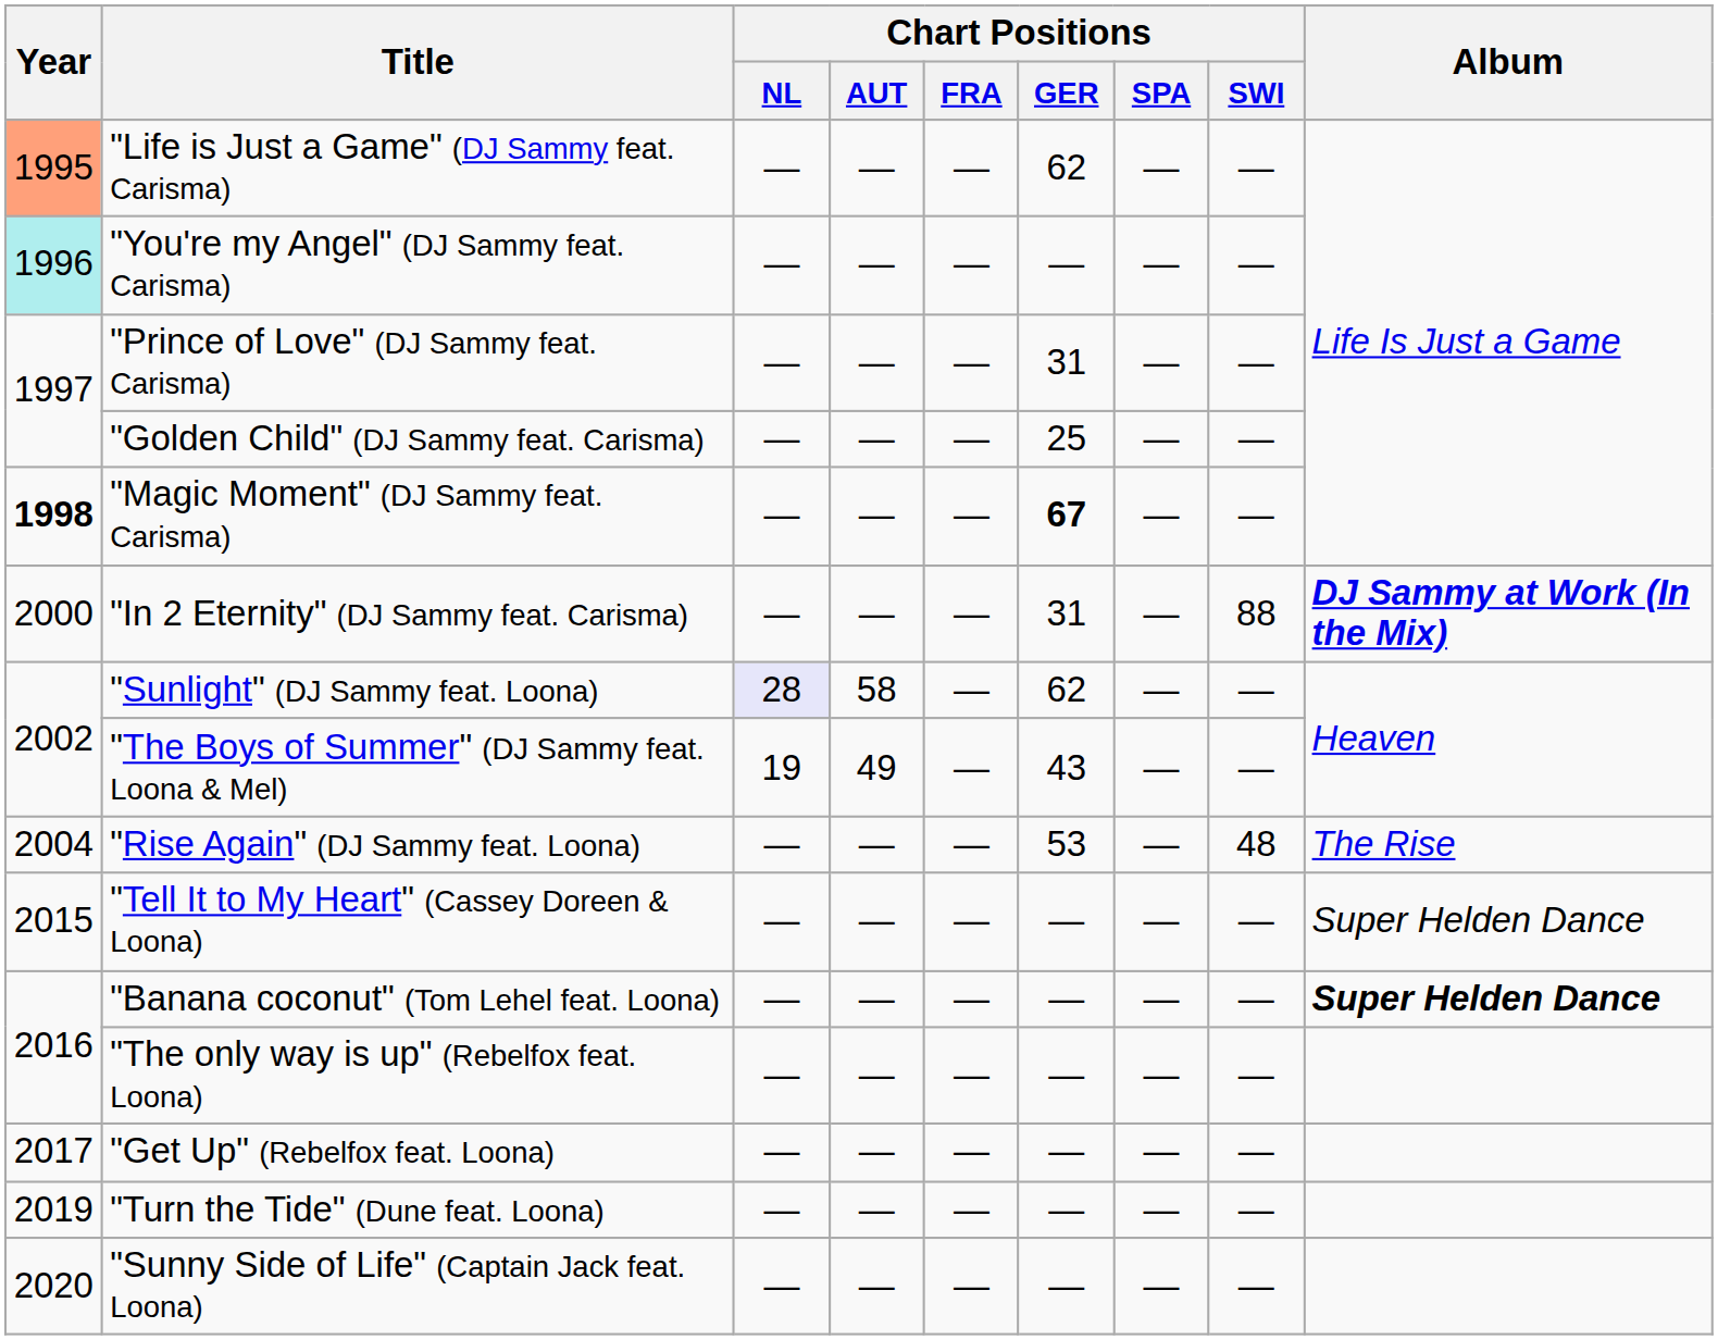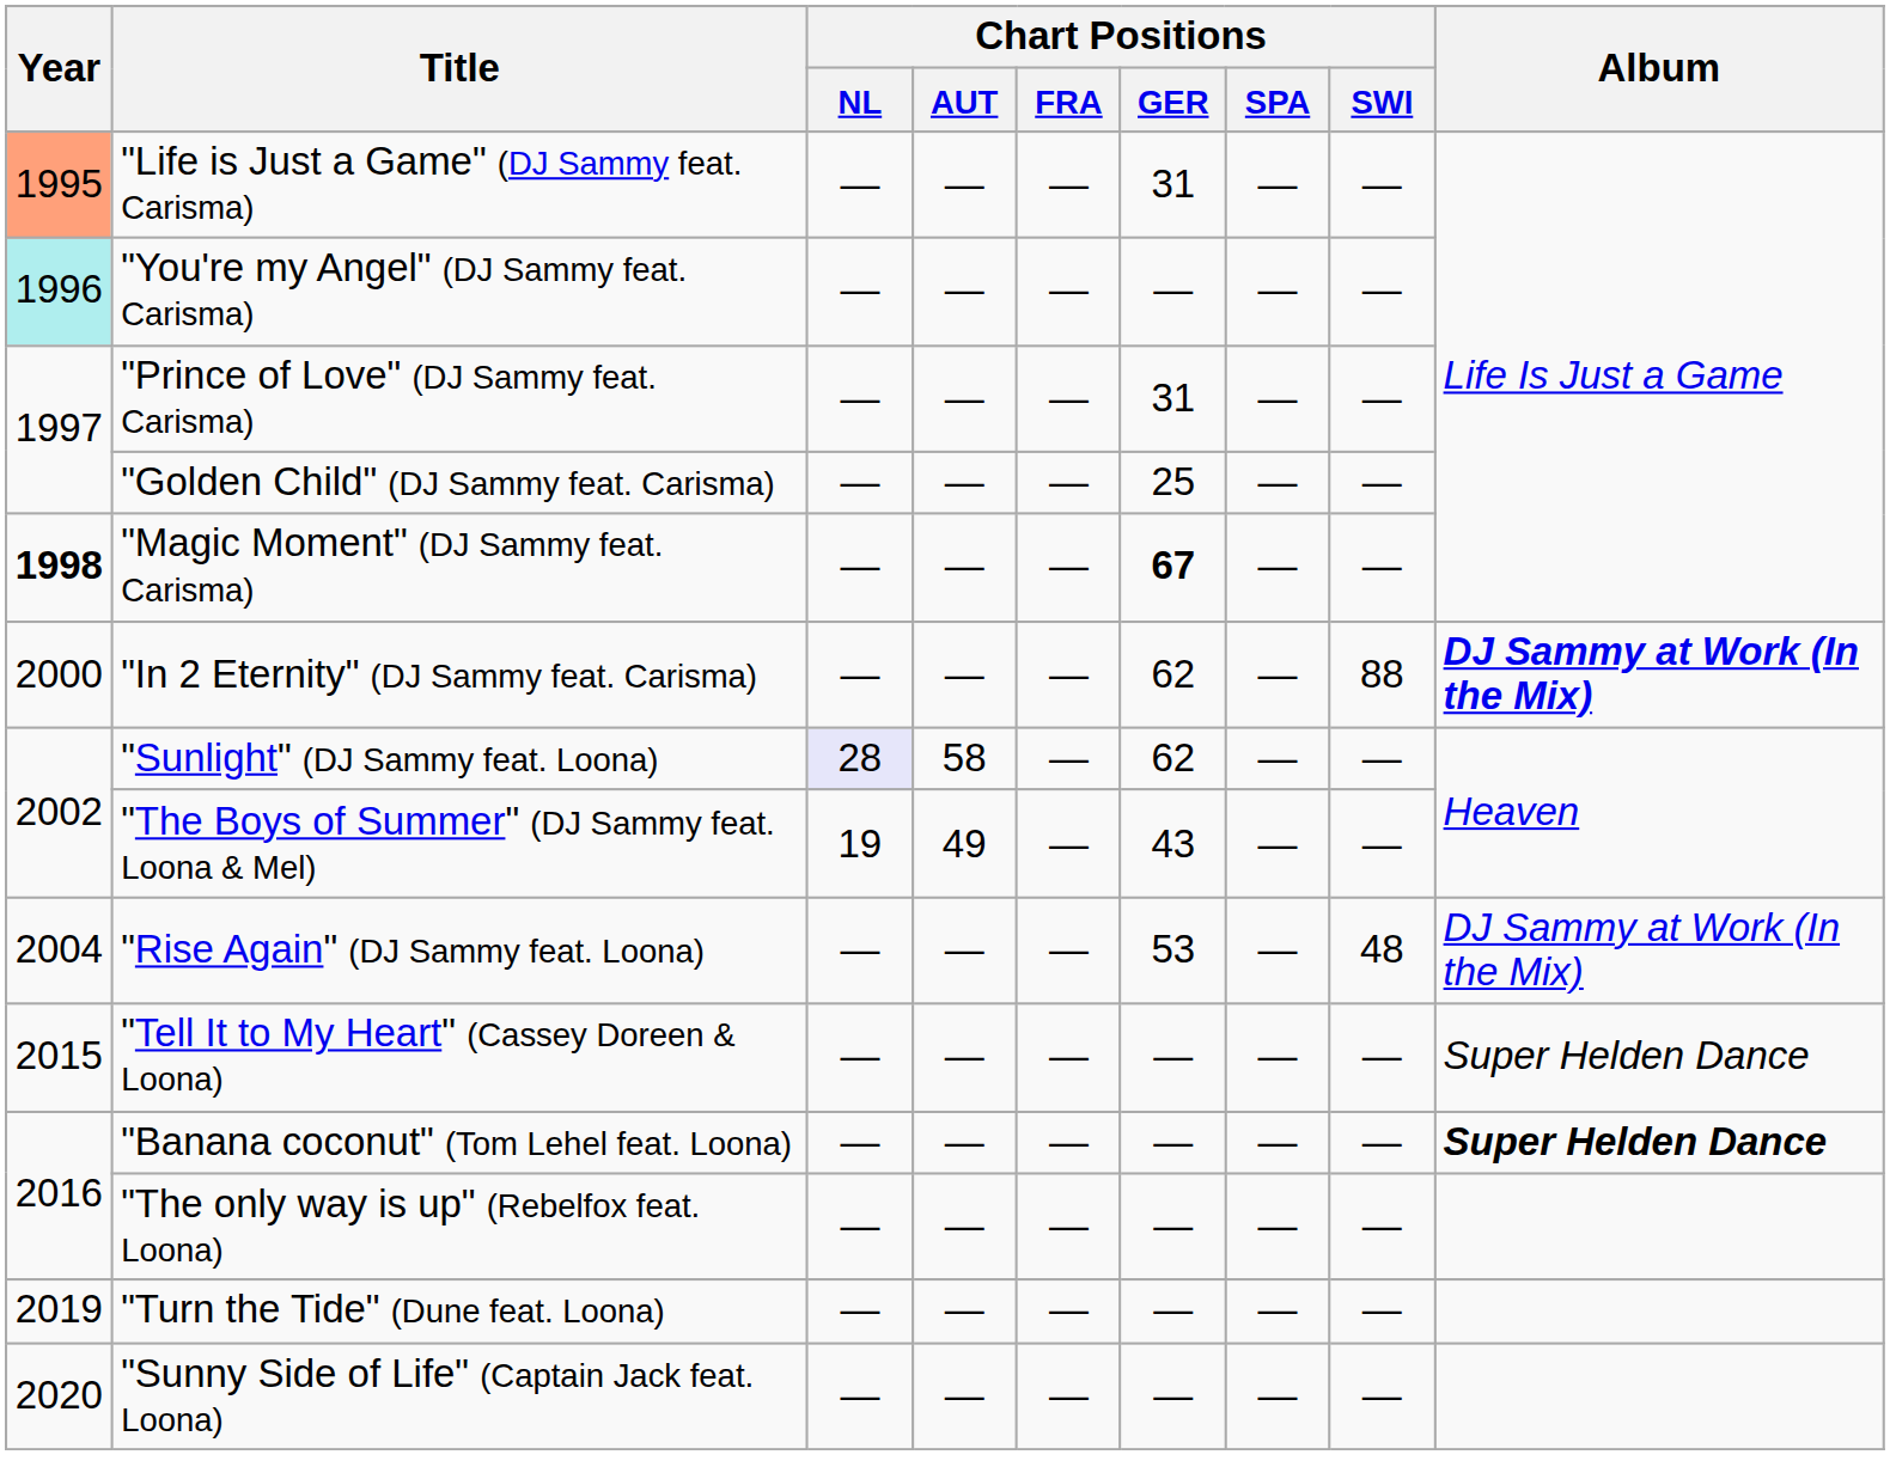"Life is Just a Game" (DJ Sammy feat. Carisma) | Chart Positions / GER: 62 -> 31
"In 2 Eternity" (DJ Sammy feat. Carisma) | Chart Positions / GER: 31 -> 62
"Rise Again" (DJ Sammy feat. Loona) | Album: The Rise -> DJ Sammy at Work (In the Mix)
- row: 2017 | "Get Up" (Rebelfox feat. Loona) | — | — | — | — | — | —
